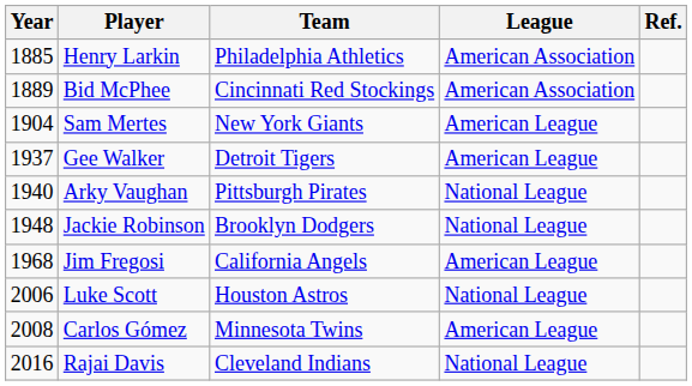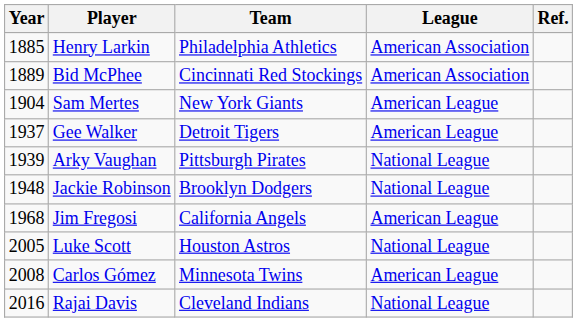Arky Vaughan | Year: 1940 -> 1939
Luke Scott | Year: 2006 -> 2005
